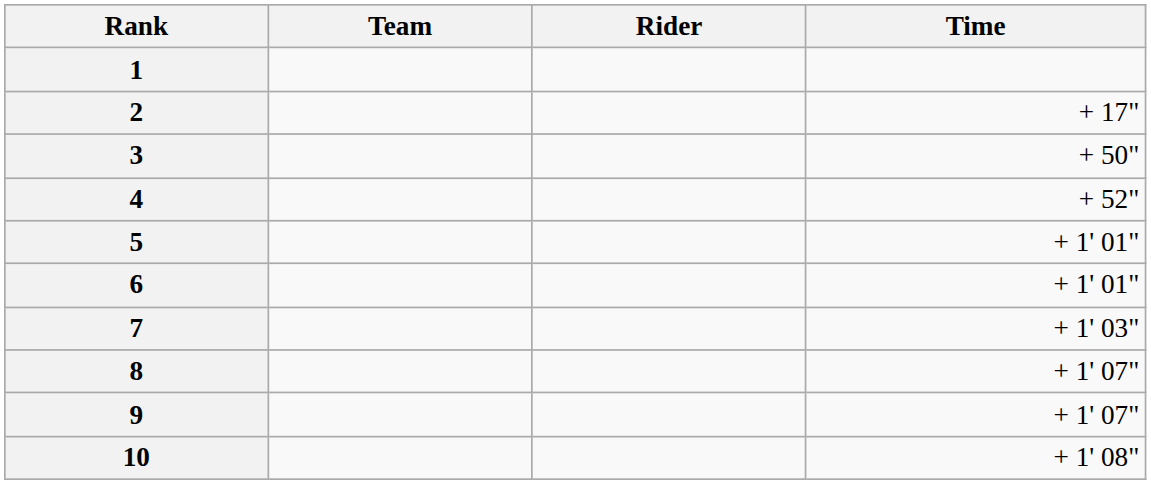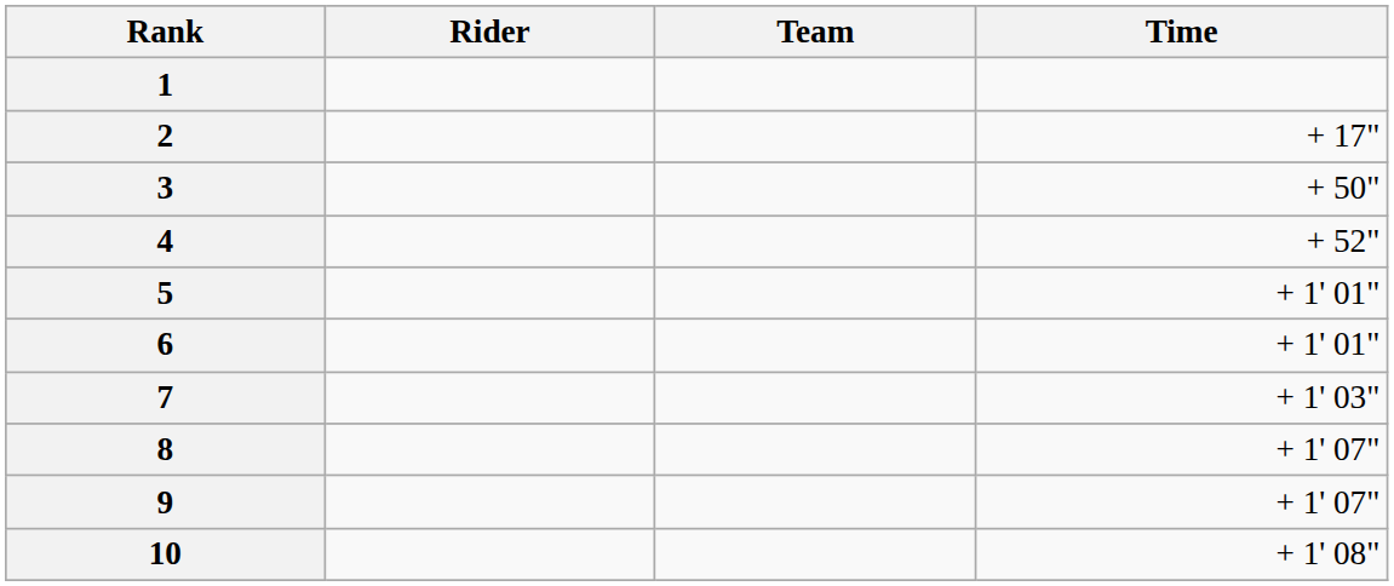columns swapped: Rider <-> Team
